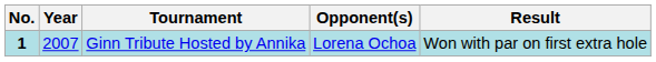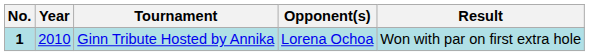Ginn Tribute Hosted by Annika | Year: 2007 -> 2010
